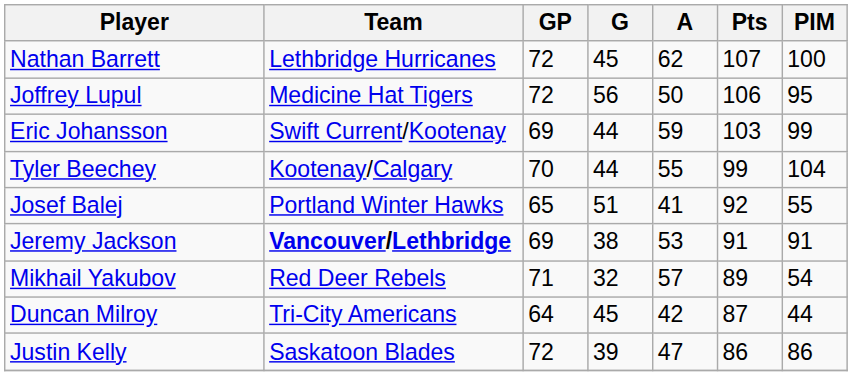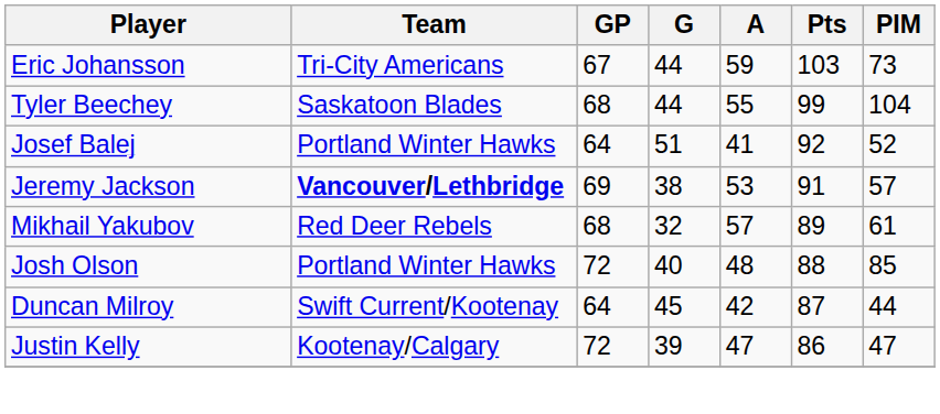- row: Nathan Barrett | Lethbridge Hurricanes | 72 | 45 | 62 | 107 | 100
- row: Joffrey Lupul | Medicine Hat Tigers | 72 | 56 | 50 | 106 | 95
Eric Johansson | Team: Swift Current/Kootenay -> Tri-City Americans
Eric Johansson | GP: 69 -> 67
Eric Johansson | PIM: 99 -> 73
Tyler Beechey | Team: Kootenay/Calgary -> Saskatoon Blades
Tyler Beechey | GP: 70 -> 68
Josef Balej | GP: 65 -> 64
Josef Balej | PIM: 55 -> 52
Jeremy Jackson | PIM: 91 -> 57
Mikhail Yakubov | GP: 71 -> 68
Mikhail Yakubov | PIM: 54 -> 61
+ row: Josh Olson | Portland Winter Hawks | 72 | 40 | 48 | 88 | 85
Duncan Milroy | Team: Tri-City Americans -> Swift Current/Kootenay
Justin Kelly | Team: Saskatoon Blades -> Kootenay/Calgary
Justin Kelly | PIM: 86 -> 47
